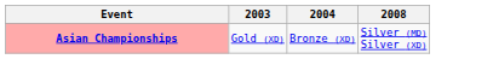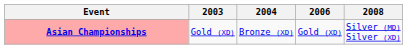+ column: 2006 | Gold (XD)
